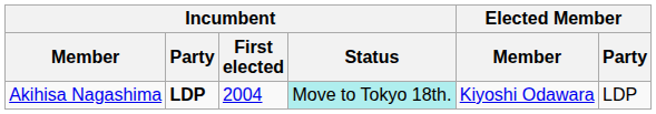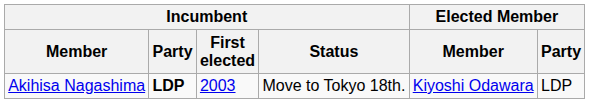Akihisa Nagashima | Incumbent / First elected: 2004 -> 2003
Akihisa Nagashima | Incumbent / Status: paleturquoise background -> no background
